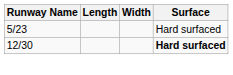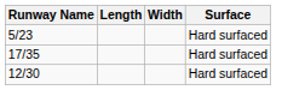+ row: 17/35 | Hard surfaced
12/30 | Surface: bold -> normal
